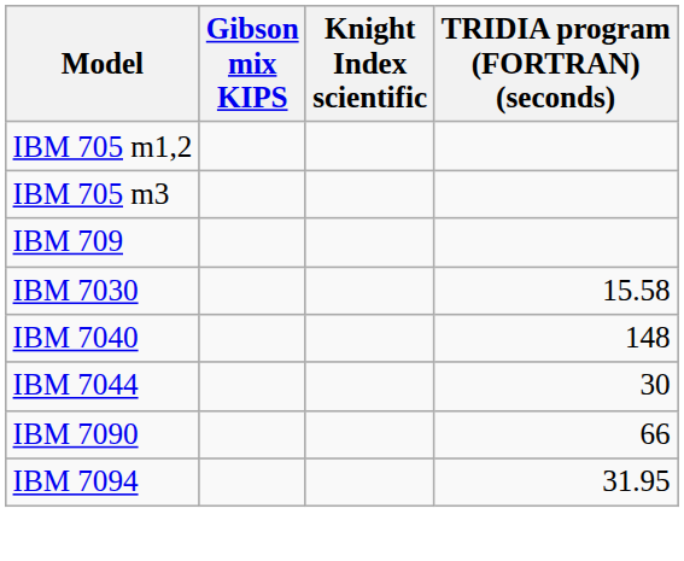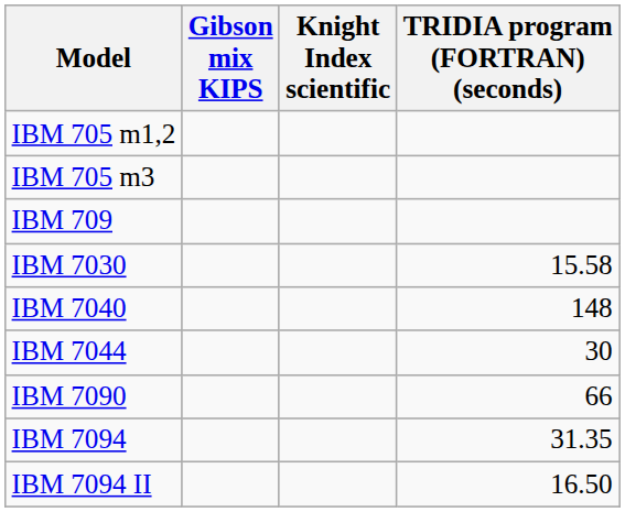IBM 7094 | TRIDIA program (FORTRAN) (seconds): 31.95 -> 31.35
+ row: IBM 7094 II | 16.50
